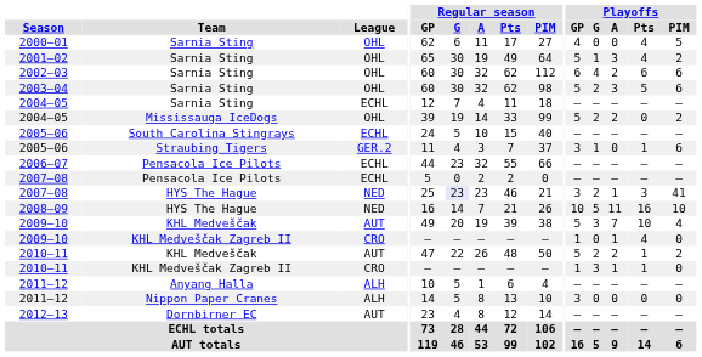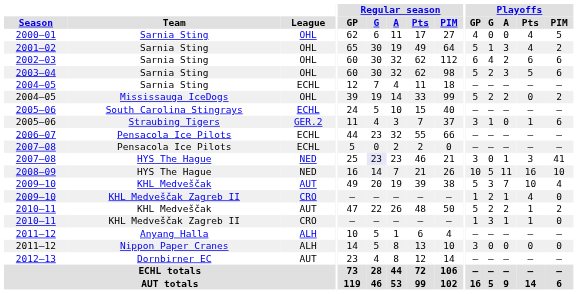2007–08 / HYS The Hague | Playoffs / G: 2 -> 0
2009–10 / KHL Medveščak Zagreb II | Playoffs / G: 0 -> 2
